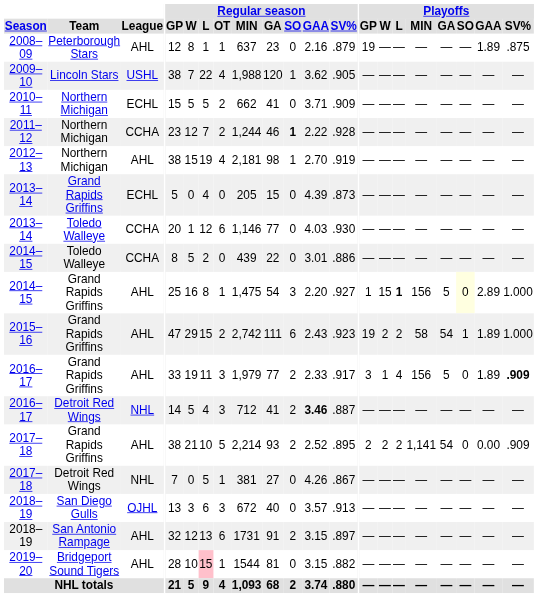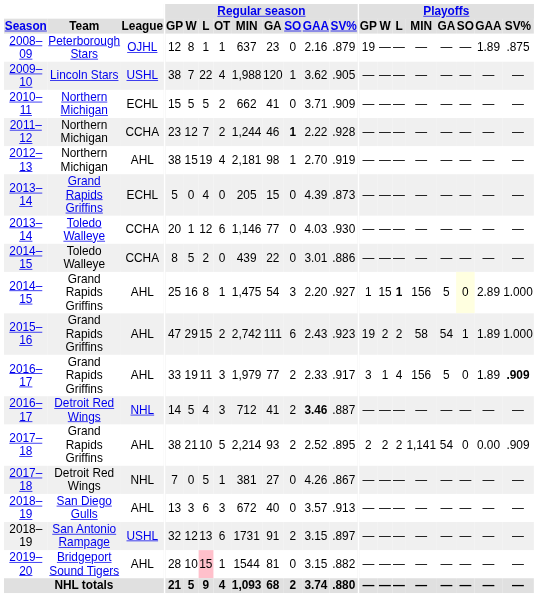2008–09 | League: AHL -> OJHL
2018–19 / San Diego Gulls | League: OJHL -> AHL
2018–19 / San Antonio Rampage | League: AHL -> USHL
